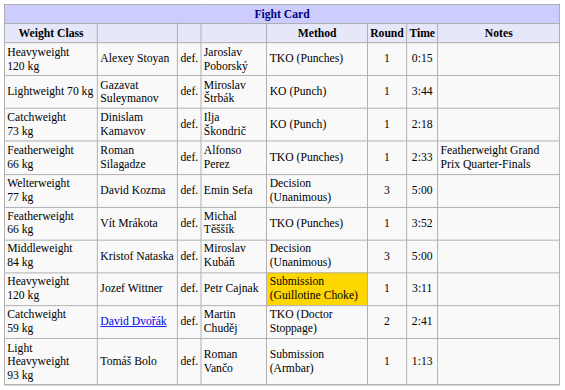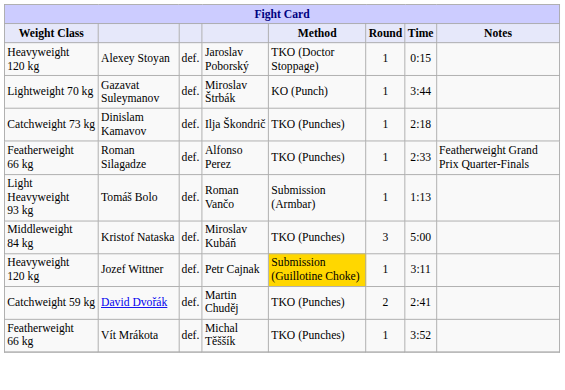Alexey Stoyan | Method: TKO (Punches) -> TKO (Doctor Stoppage)
Dinislam Kamavov | Method: KO (Punch) -> TKO (Punches)
- row: Welterweight 77 kg | David Kozma | def. | Emin Sefa | Decision (Unanimous) | 3 | 5:00
rows swapped: Vít Mrákota <-> Tomáš Bolo
Kristof Nataska | Method: Decision (Unanimous) -> TKO (Punches)
David Dvořák | Method: TKO (Doctor Stoppage) -> TKO (Punches)
